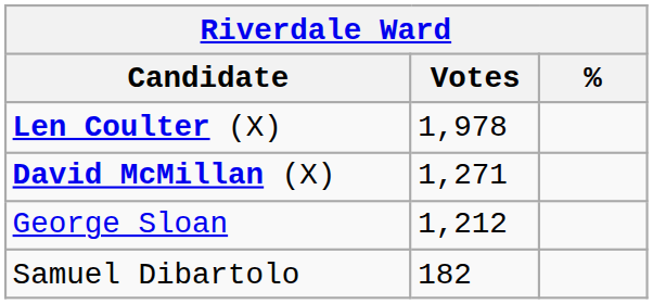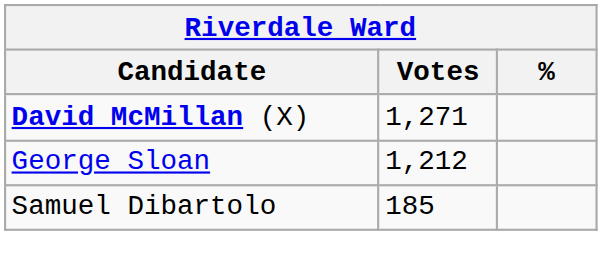- row: Len Coulter (X) | 1,978
Samuel Dibartolo | Votes: 182 -> 185
